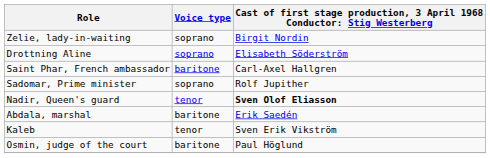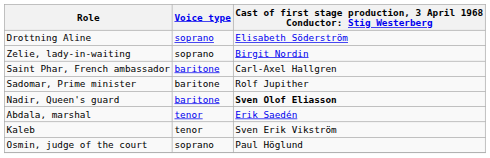rows swapped: Drottning Aline <-> Zelie, lady-in-waiting
Sadomar, Prime minister | Voice type: soprano -> baritone
Nadir, Queen's guard | Voice type: tenor -> baritone
Abdala, marshal | Voice type: baritone -> tenor
Osmin, judge of the court | Voice type: baritone -> soprano
